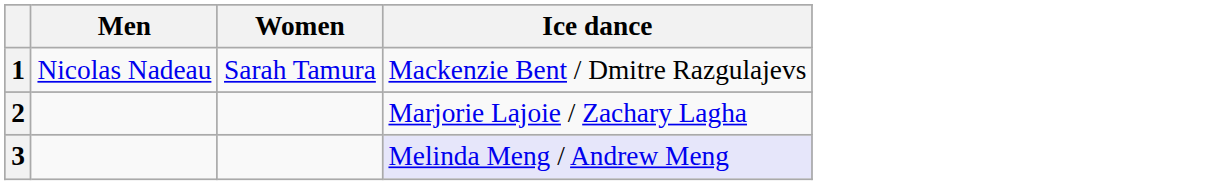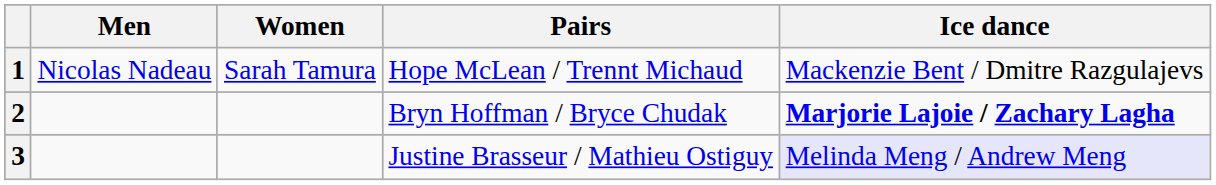+ column: Pairs | Hope McLean / Trennt Michaud | Bryn Hoffman / Bryce Chudak | Justine Brasseur / Mathieu Ostiguy
2 | Ice dance: normal -> bold
